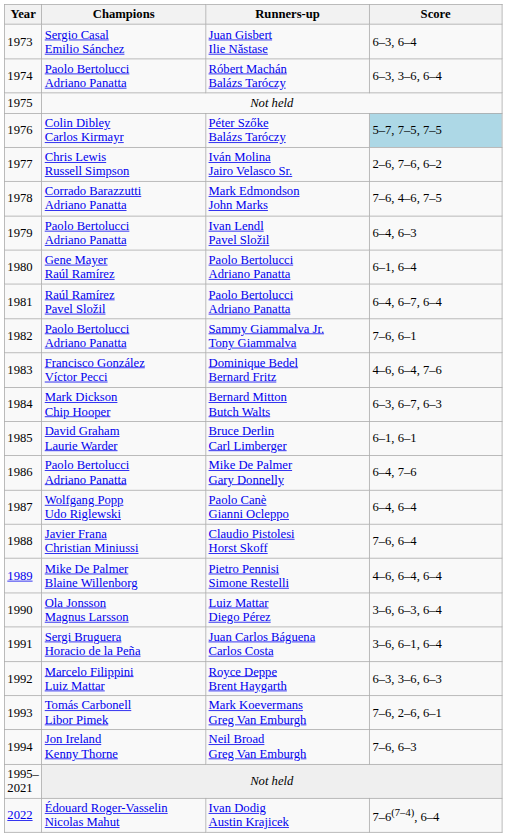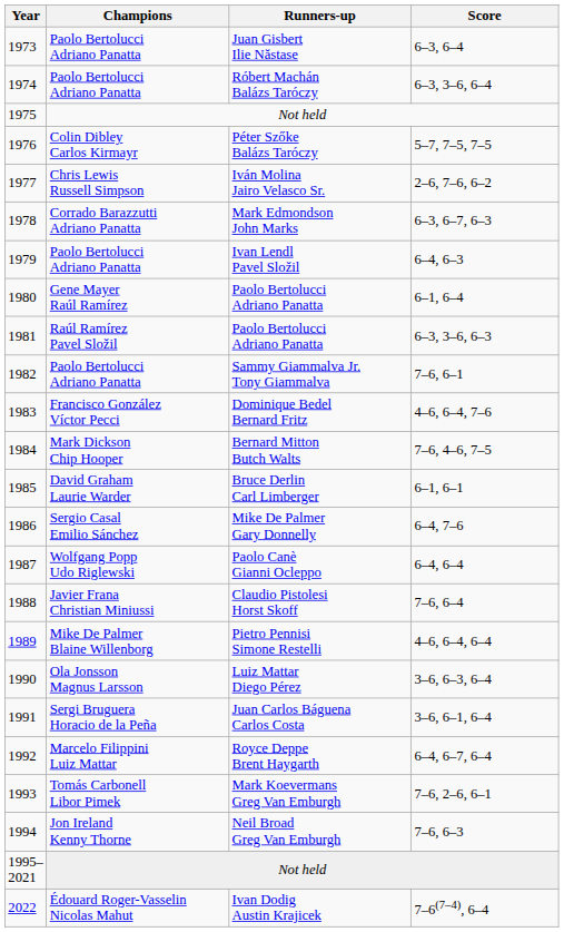Juan Gisbert Ilie Năstase | Champions: Sergio Casal Emilio Sánchez -> Paolo Bertolucci Adriano Panatta
Péter Szőke Balázs Taróczy | Score: lightblue background -> no background
Mark Edmondson John Marks | Score: 7–6, 4–6, 7–5 -> 6–3, 6–7, 6–3
1981 / Paolo Bertolucci Adriano Panatta | Score: 6–4, 6–7, 6–4 -> 6–3, 3–6, 6–3
Bernard Mitton Butch Walts | Score: 6–3, 6–7, 6–3 -> 7–6, 4–6, 7–5
Mike De Palmer Gary Donnelly | Champions: Paolo Bertolucci Adriano Panatta -> Sergio Casal Emilio Sánchez
Royce Deppe Brent Haygarth | Score: 6–3, 3–6, 6–3 -> 6–4, 6–7, 6–4
